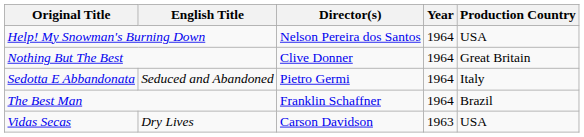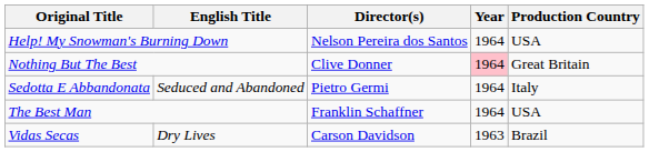Nothing But The Best | Year: no background -> pink background
The Best Man | Production Country: Brazil -> USA
Vidas Secas | Production Country: USA -> Brazil
